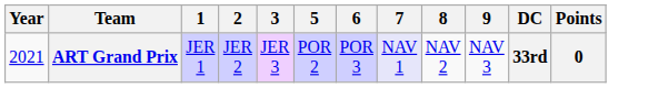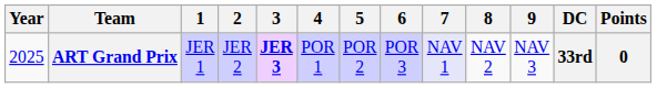+ column: 4 | POR 1
ART Grand Prix | Year: 2021 -> 2025
ART Grand Prix | 3: normal -> bold
